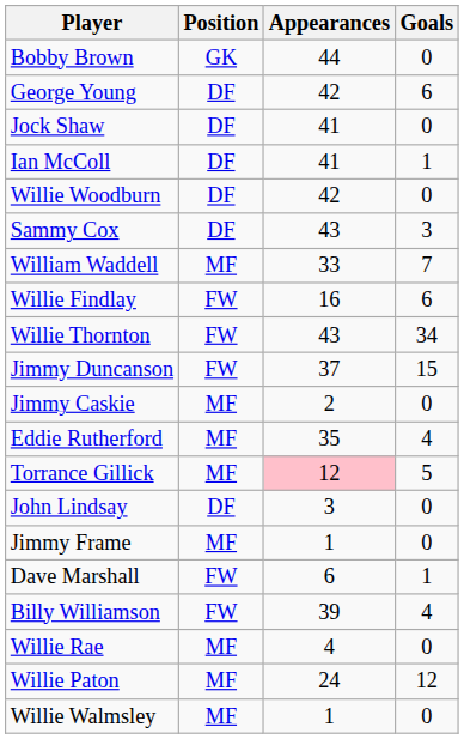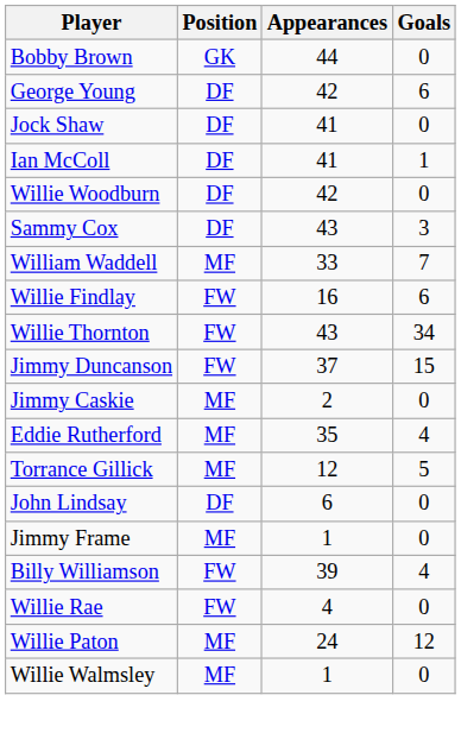Torrance Gillick | Appearances: pink background -> no background
John Lindsay | Appearances: 3 -> 6
- row: Dave Marshall | FW | 6 | 1
Willie Rae | Position: MF -> FW
